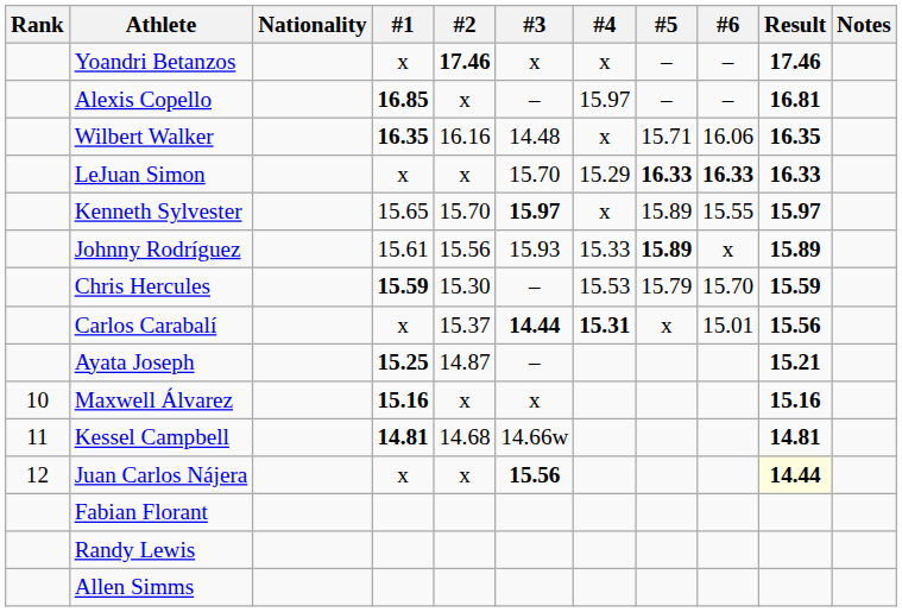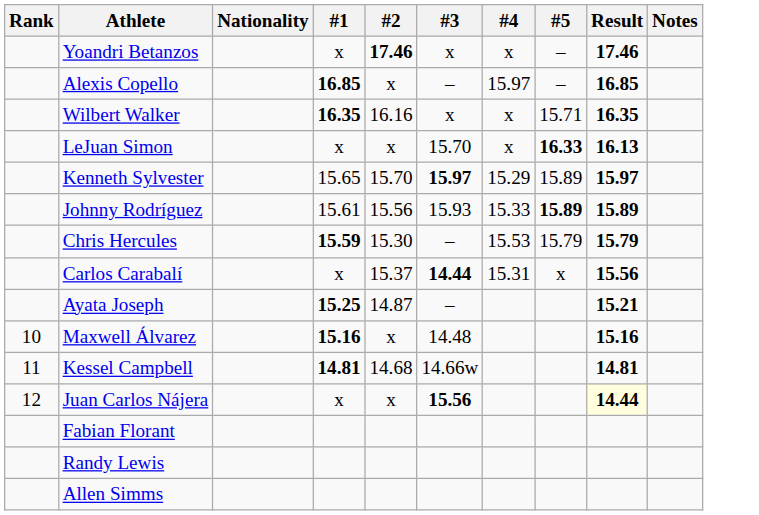- column: #6 | – | – | 16.06 | 16.33 | 15.55 | x | 15.70 | 15.01
Alexis Copello | Result: 16.81 -> 16.85
Wilbert Walker | #3: 14.48 -> x
LeJuan Simon | #4: 15.29 -> x
LeJuan Simon | Result: 16.33 -> 16.13
Kenneth Sylvester | #4: x -> 15.29
Chris Hercules | Result: 15.59 -> 15.79
Carlos Carabalí | #4: bold -> normal
Maxwell Álvarez | #3: x -> 14.48
